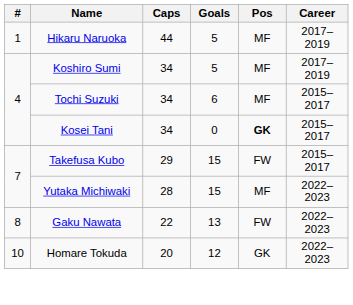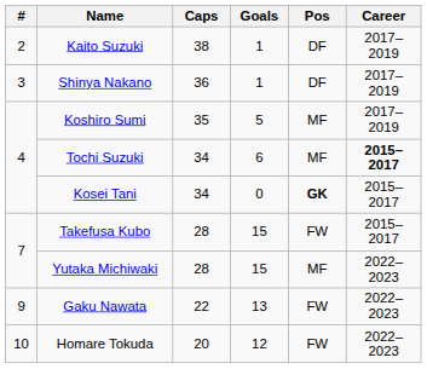- row: 1 | Hikaru Naruoka | 44 | 5 | MF | 2017–2019
+ row: 2 | Kaito Suzuki | 38 | 1 | DF | 2017–2019
+ row: 3 | Shinya Nakano | 36 | 1 | DF | 2017–2019
Koshiro Sumi | Caps: 34 -> 35
Tochi Suzuki | Career: normal -> bold
Takefusa Kubo | Caps: 29 -> 28
Gaku Nawata | #: 8 -> 9
Homare Tokuda | Pos: GK -> FW
